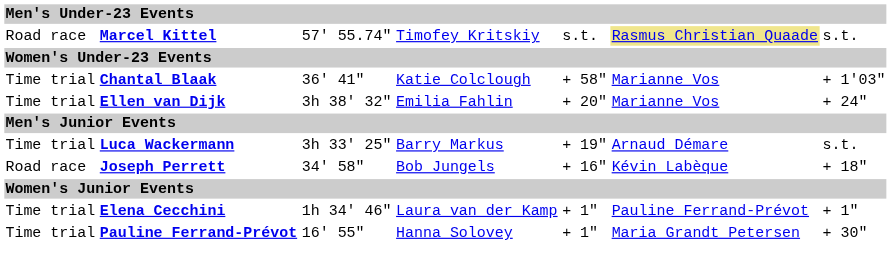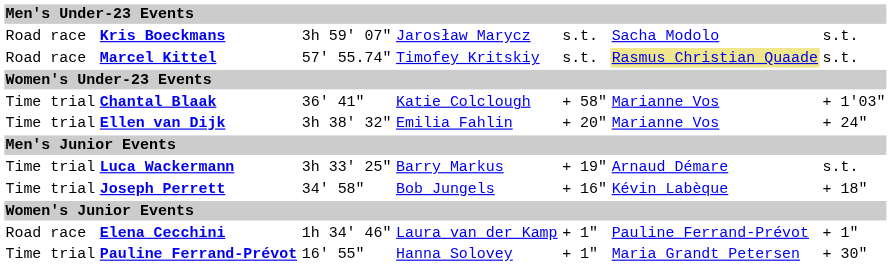+ row: Road race | Kris Boeckmans | 3h 59' 07" | Jarosław Marycz | s.t. | Sacha Modolo | s.t.
Joseph Perrett | column 1: Road race -> Time trial
Elena Cecchini | column 1: Time trial -> Road race
